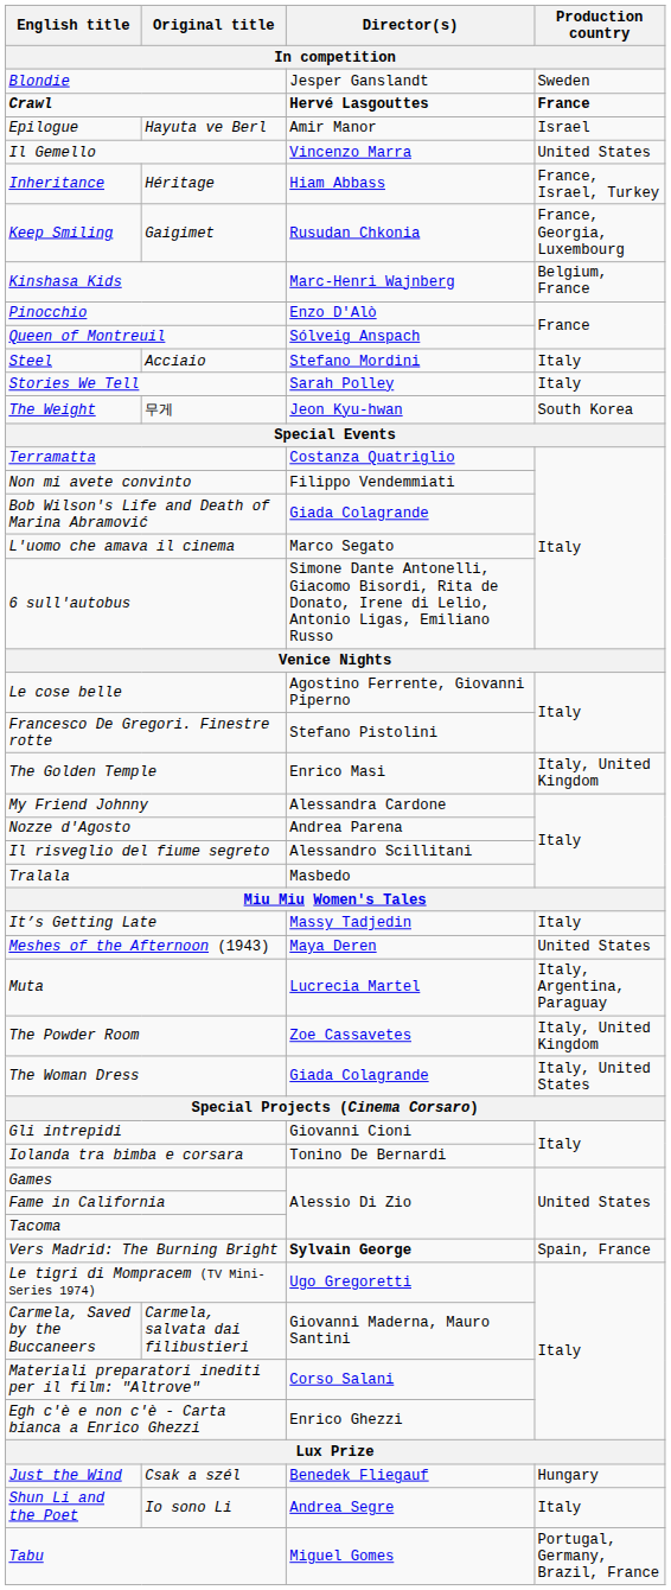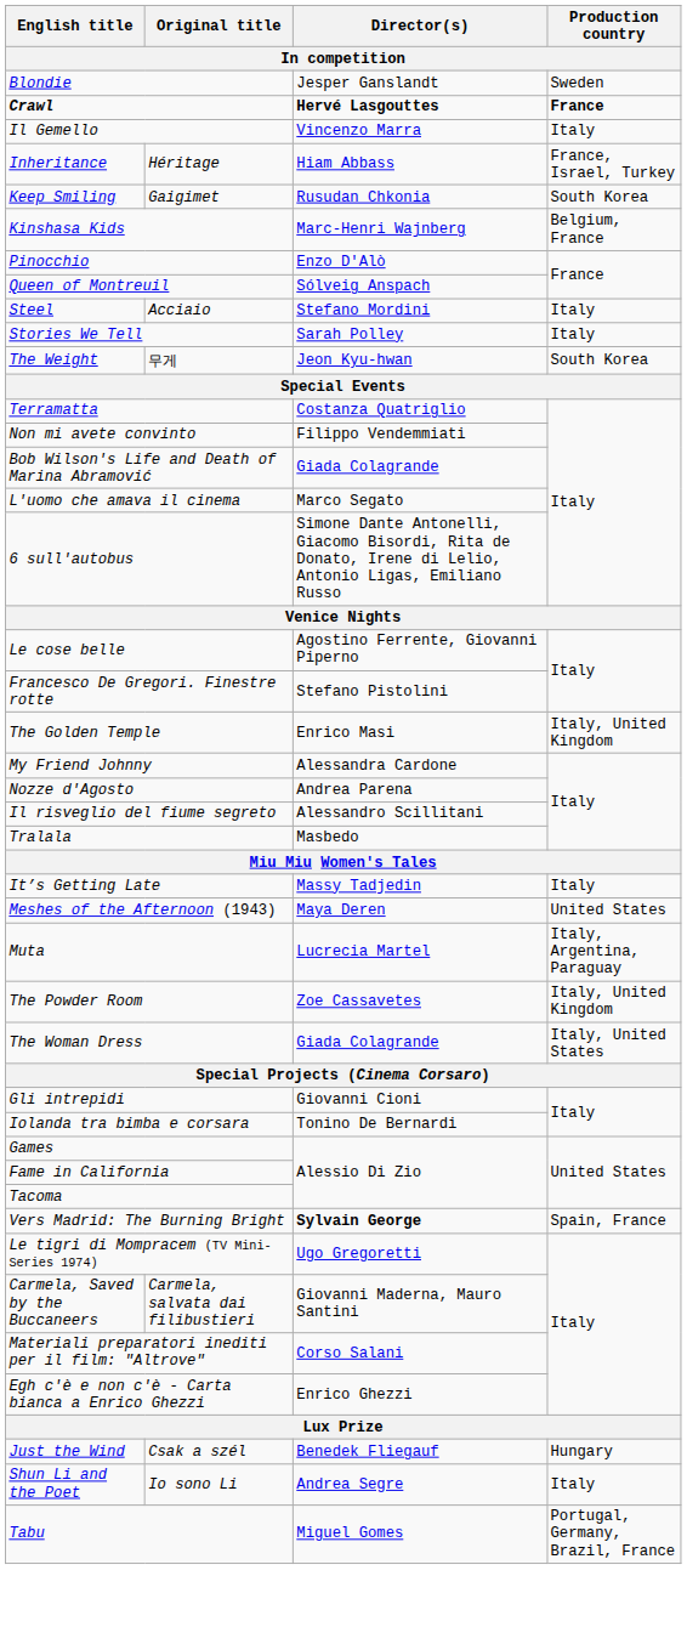- row: Epilogue | Hayuta ve Berl | Amir Manor | Israel
Il Gemello | Production country: United States -> Italy
Keep Smiling | Production country: France, Georgia, Luxembourg -> South Korea
